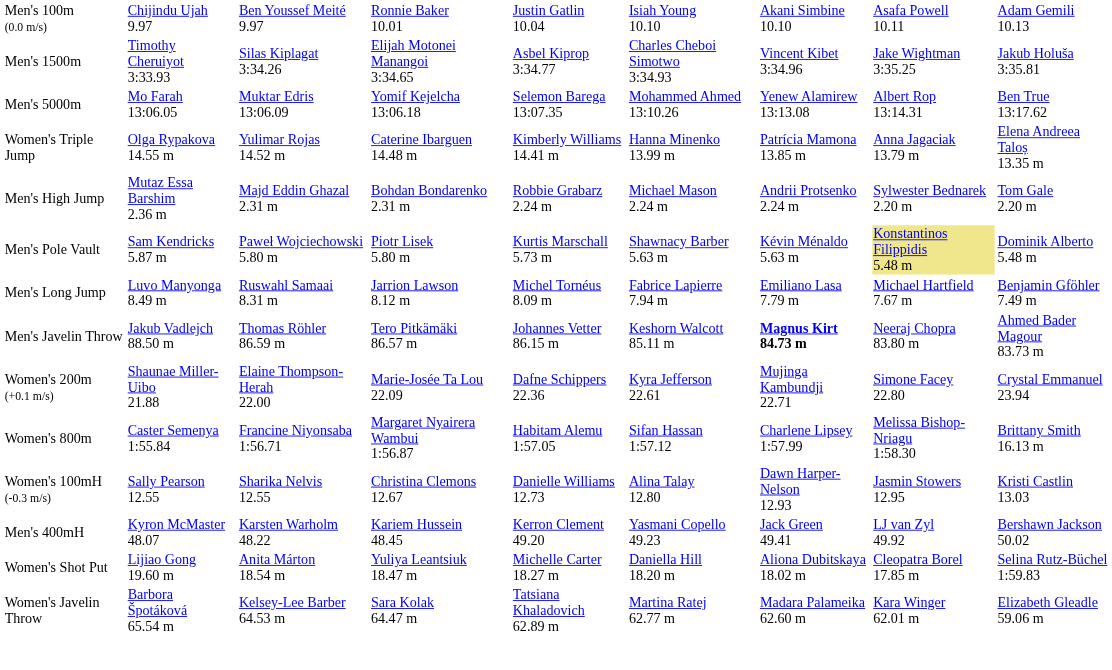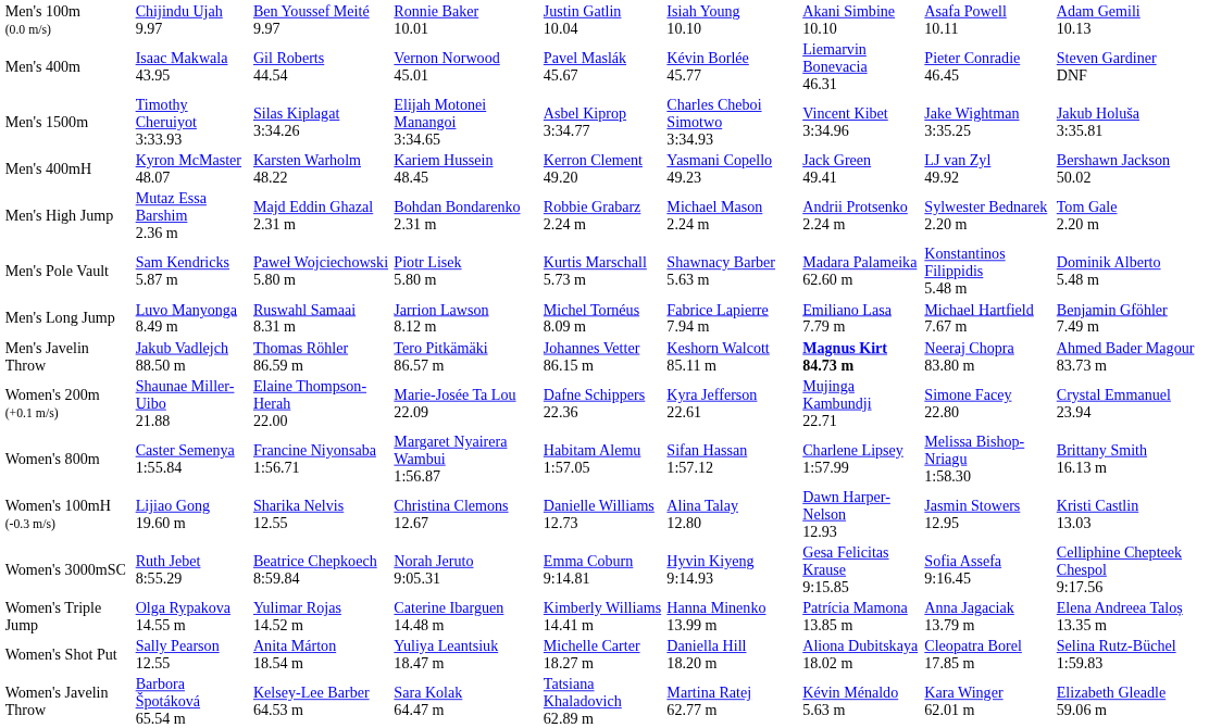+ row: Men's 400m | Isaac Makwala 43.95 | Gil Roberts 44.54 | Vernon Norwood 45.01 | Pavel Maslák 45.67 | Kévin Borlée 45.77 | Liemarvin Bonevacia 46.31 | Pieter Conradie 46.45 | Steven Gardiner DNF
- row: Men's 5000m | Mo Farah 13:06.05 | Muktar Edris 13:06.09 | Yomif Kejelcha 13:06.18 | Selemon Barega 13:07.35 | Mohammed Ahmed 13:10.26 | Yenew Alamirew 13:13.08 | Albert Rop 13:14.31 | Ben True 13:17.62
rows swapped: Men's 400mH <-> Women's Triple Jump
Men's Pole Vault | column 7: Kévin Ménaldo 5.63 m -> Madara Palameika 62.60 m
Men's Pole Vault | column 8: khaki background -> no background
Women's 100mH (-0.3 m/s) | column 2: Sally Pearson 12.55 -> Lijiao Gong 19.60 m
+ row: Women's 3000mSC | Ruth Jebet 8:55.29 | Beatrice Chepkoech 8:59.84 | Norah Jeruto 9:05.31 | Emma Coburn 9:14.81 | Hyvin Kiyeng 9:14.93 | Gesa Felicitas Krause 9:15.85 | Sofia Assefa 9:16.45 | Celliphine Chepteek Chespol 9:17.56
Women's Shot Put | column 2: Lijiao Gong 19.60 m -> Sally Pearson 12.55
Women's Javelin Throw | column 7: Madara Palameika 62.60 m -> Kévin Ménaldo 5.63 m
